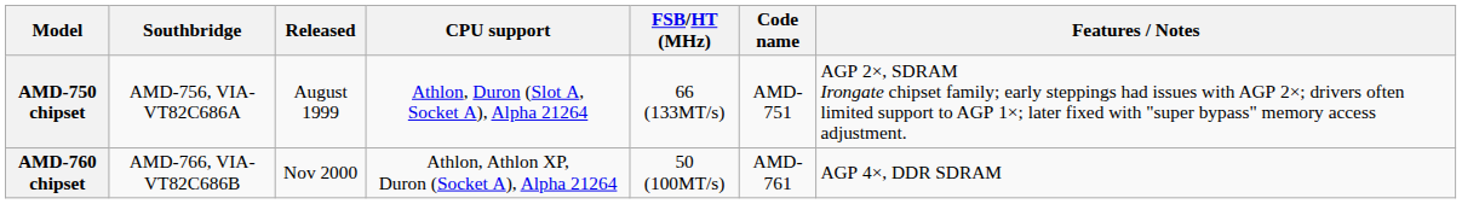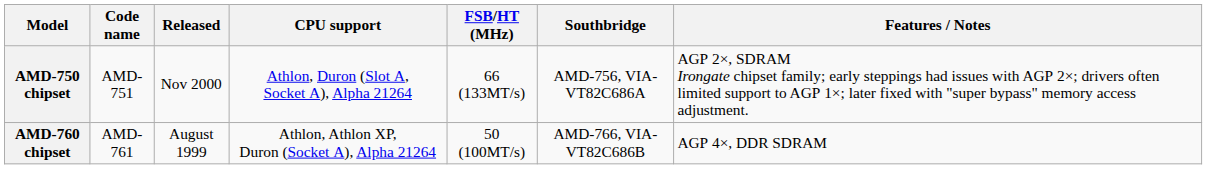columns swapped: Code name <-> Southbridge
AMD-750 chipset | Released: August 1999 -> Nov 2000
AMD-760 chipset | Released: Nov 2000 -> August 1999
